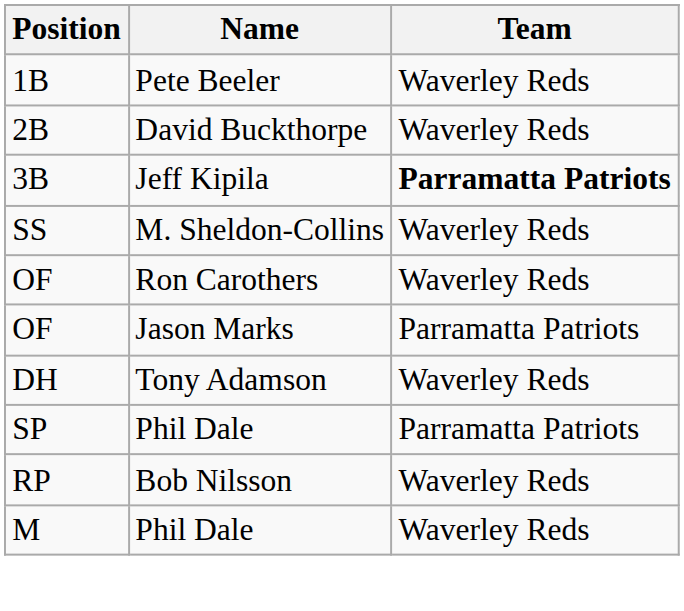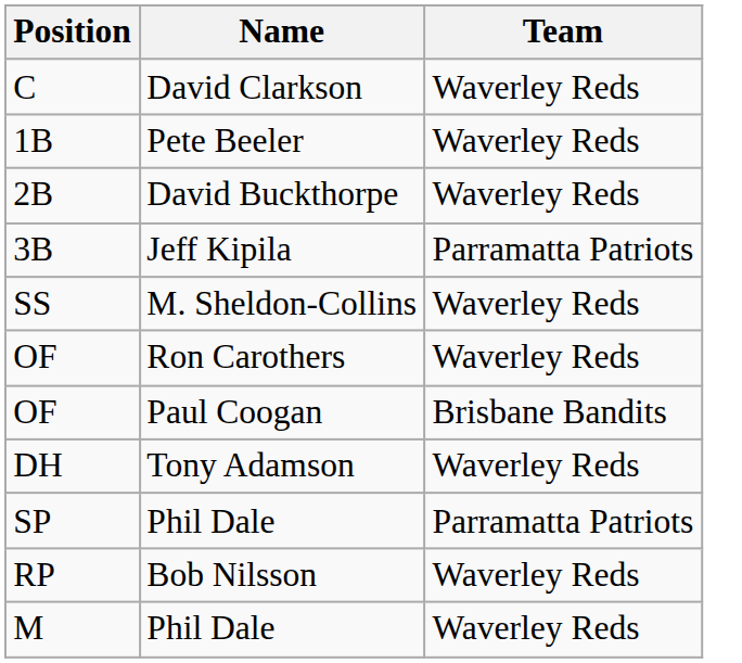+ row: C | David Clarkson | Waverley Reds
Jeff Kipila | Team: bold -> normal
+ row: OF | Paul Coogan | Brisbane Bandits
- row: OF | Jason Marks | Parramatta Patriots
